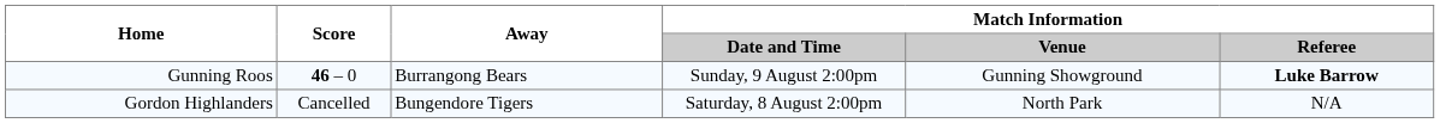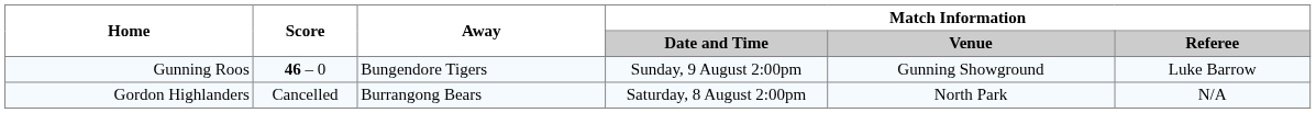Gunning Roos | Away: Burrangong Bears -> Bungendore Tigers
Gunning Roos | Match Information / Referee: bold -> normal
Gordon Highlanders | Away: Bungendore Tigers -> Burrangong Bears
